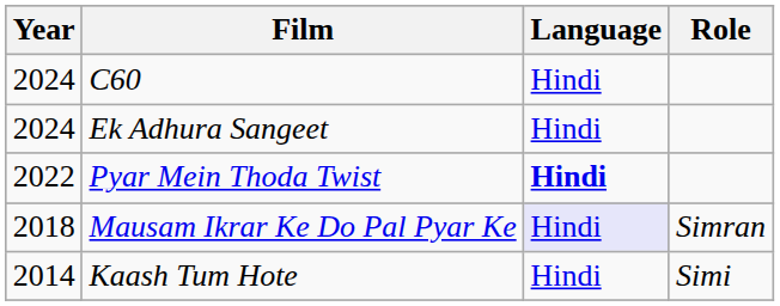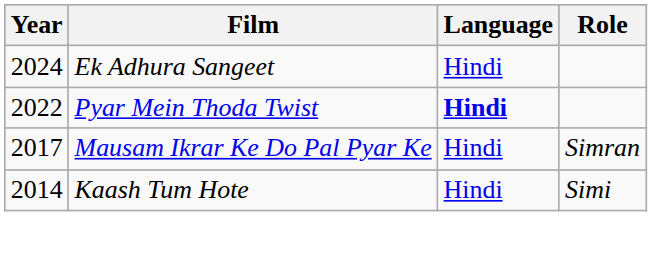- row: 2024 | C60 | Hindi
Mausam Ikrar Ke Do Pal Pyar Ke | Year: 2018 -> 2017
Mausam Ikrar Ke Do Pal Pyar Ke | Language: lavender background -> no background
